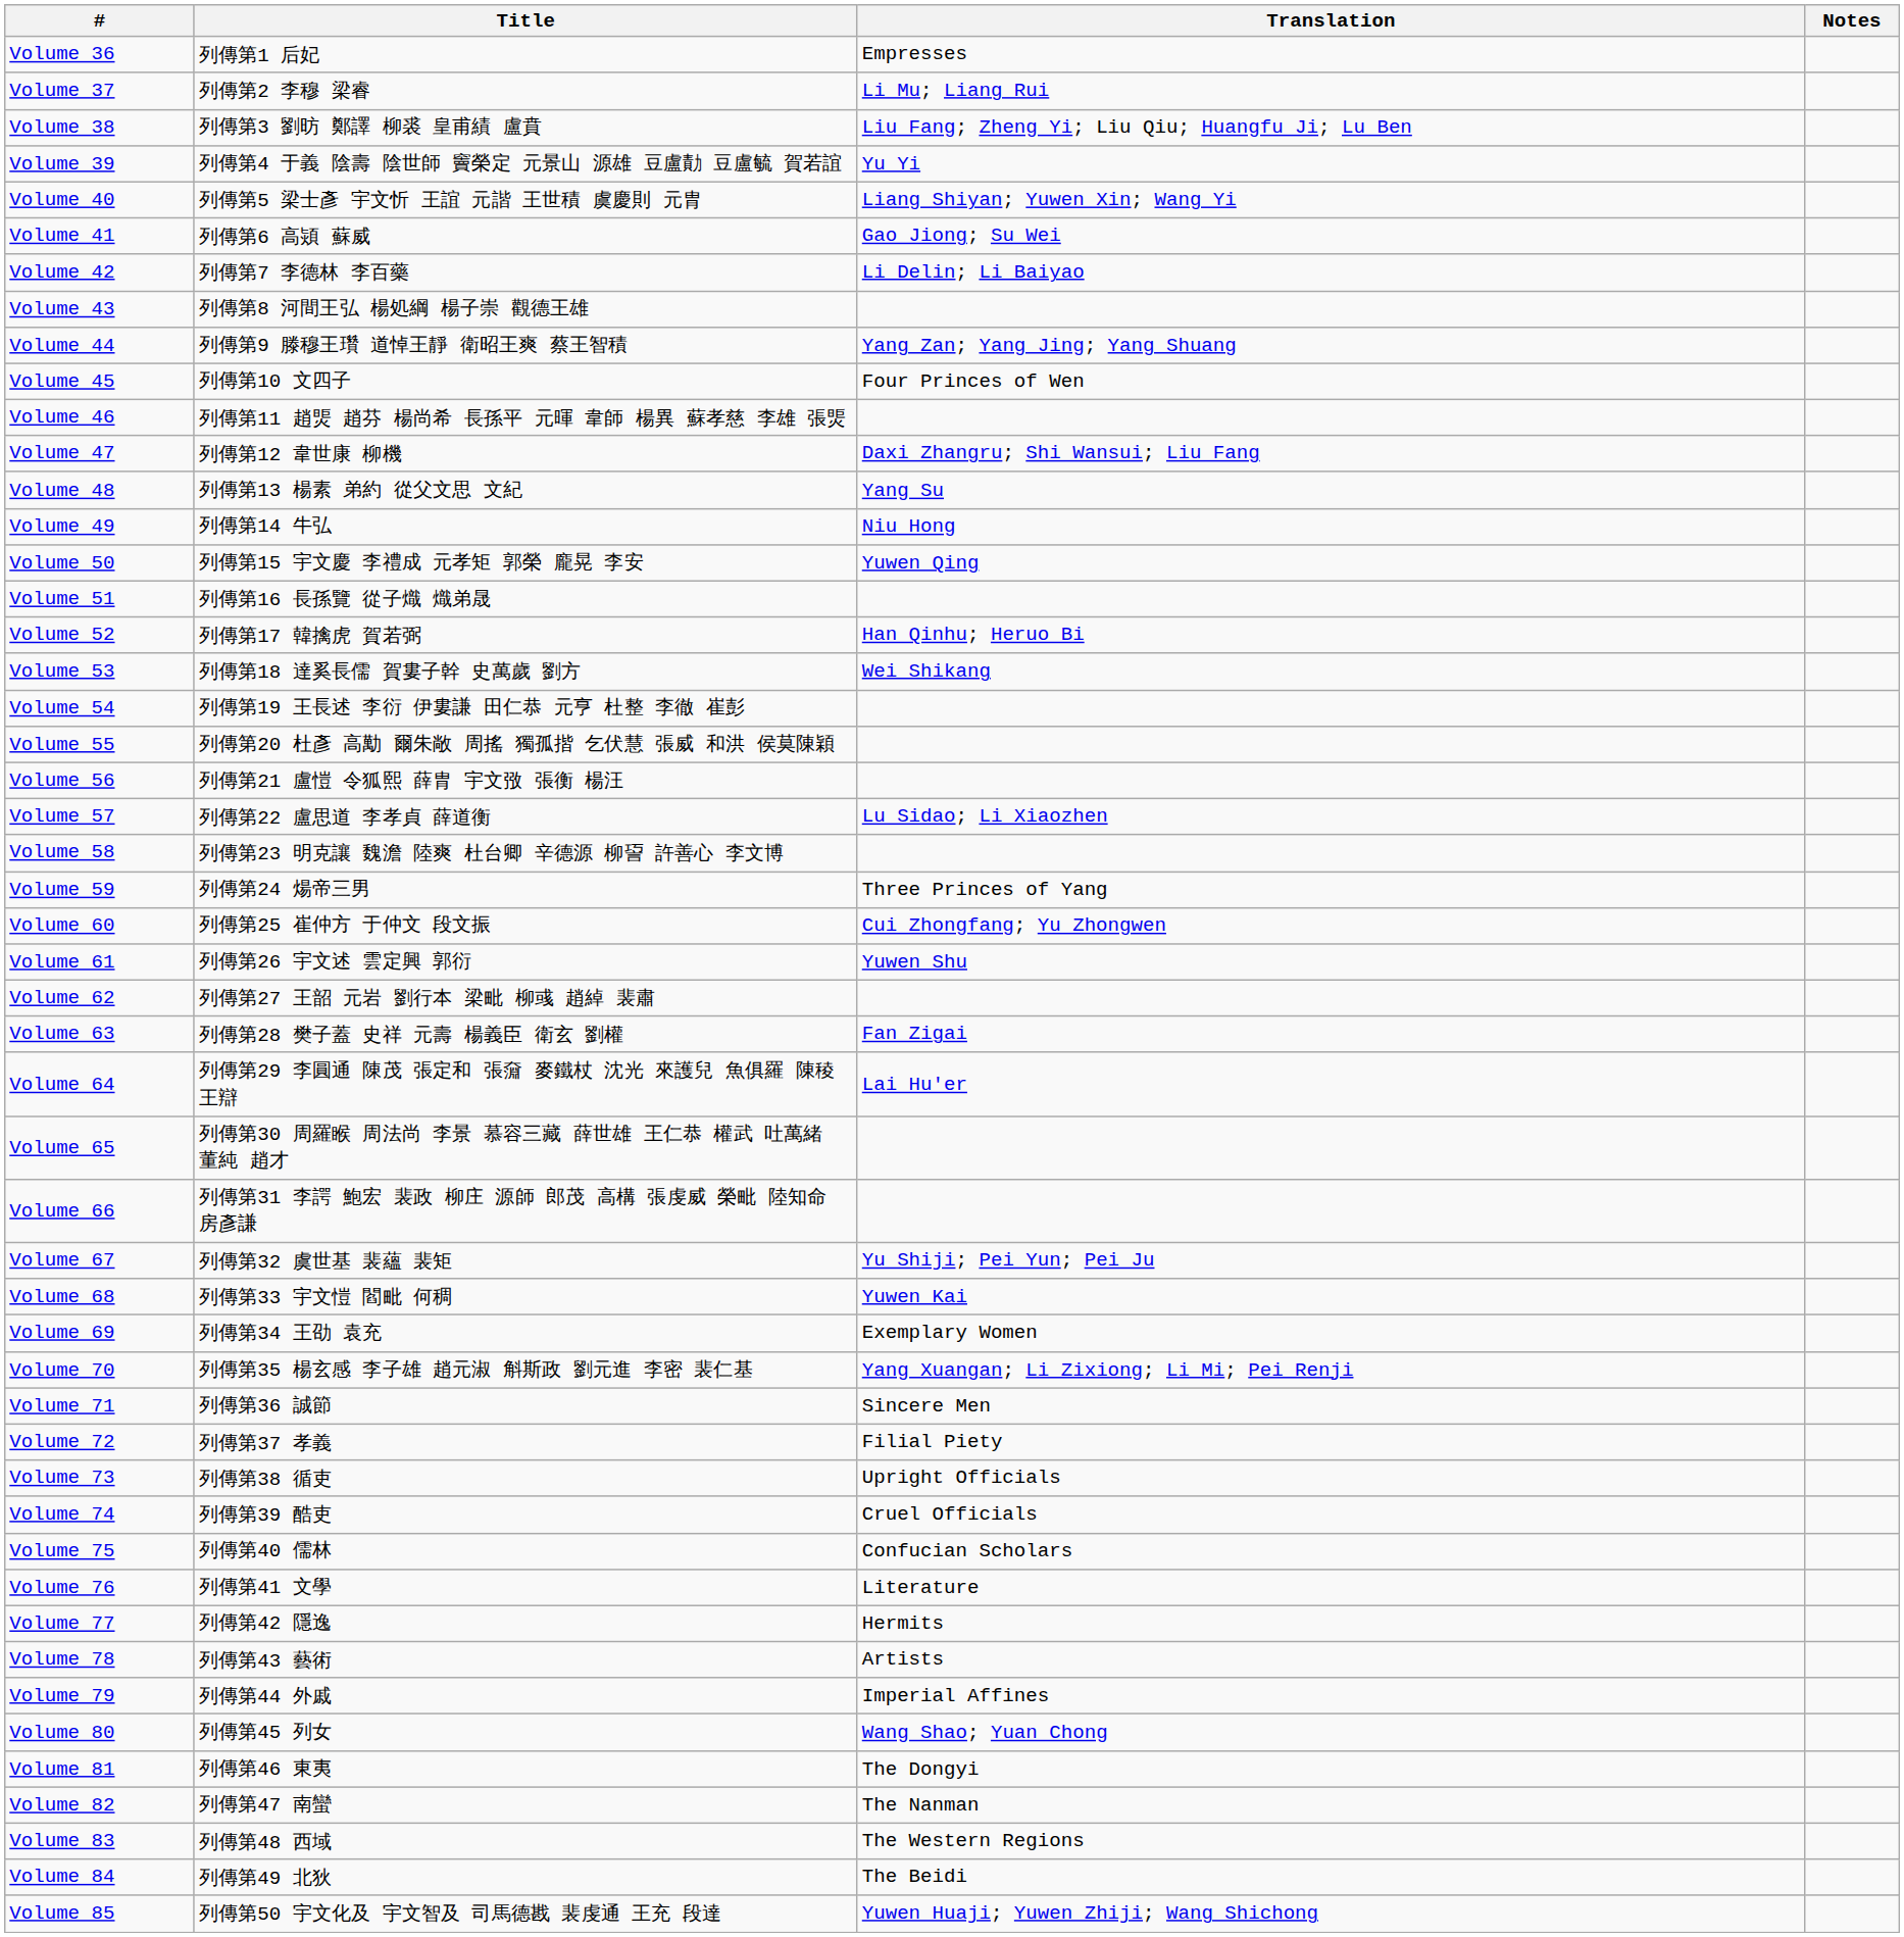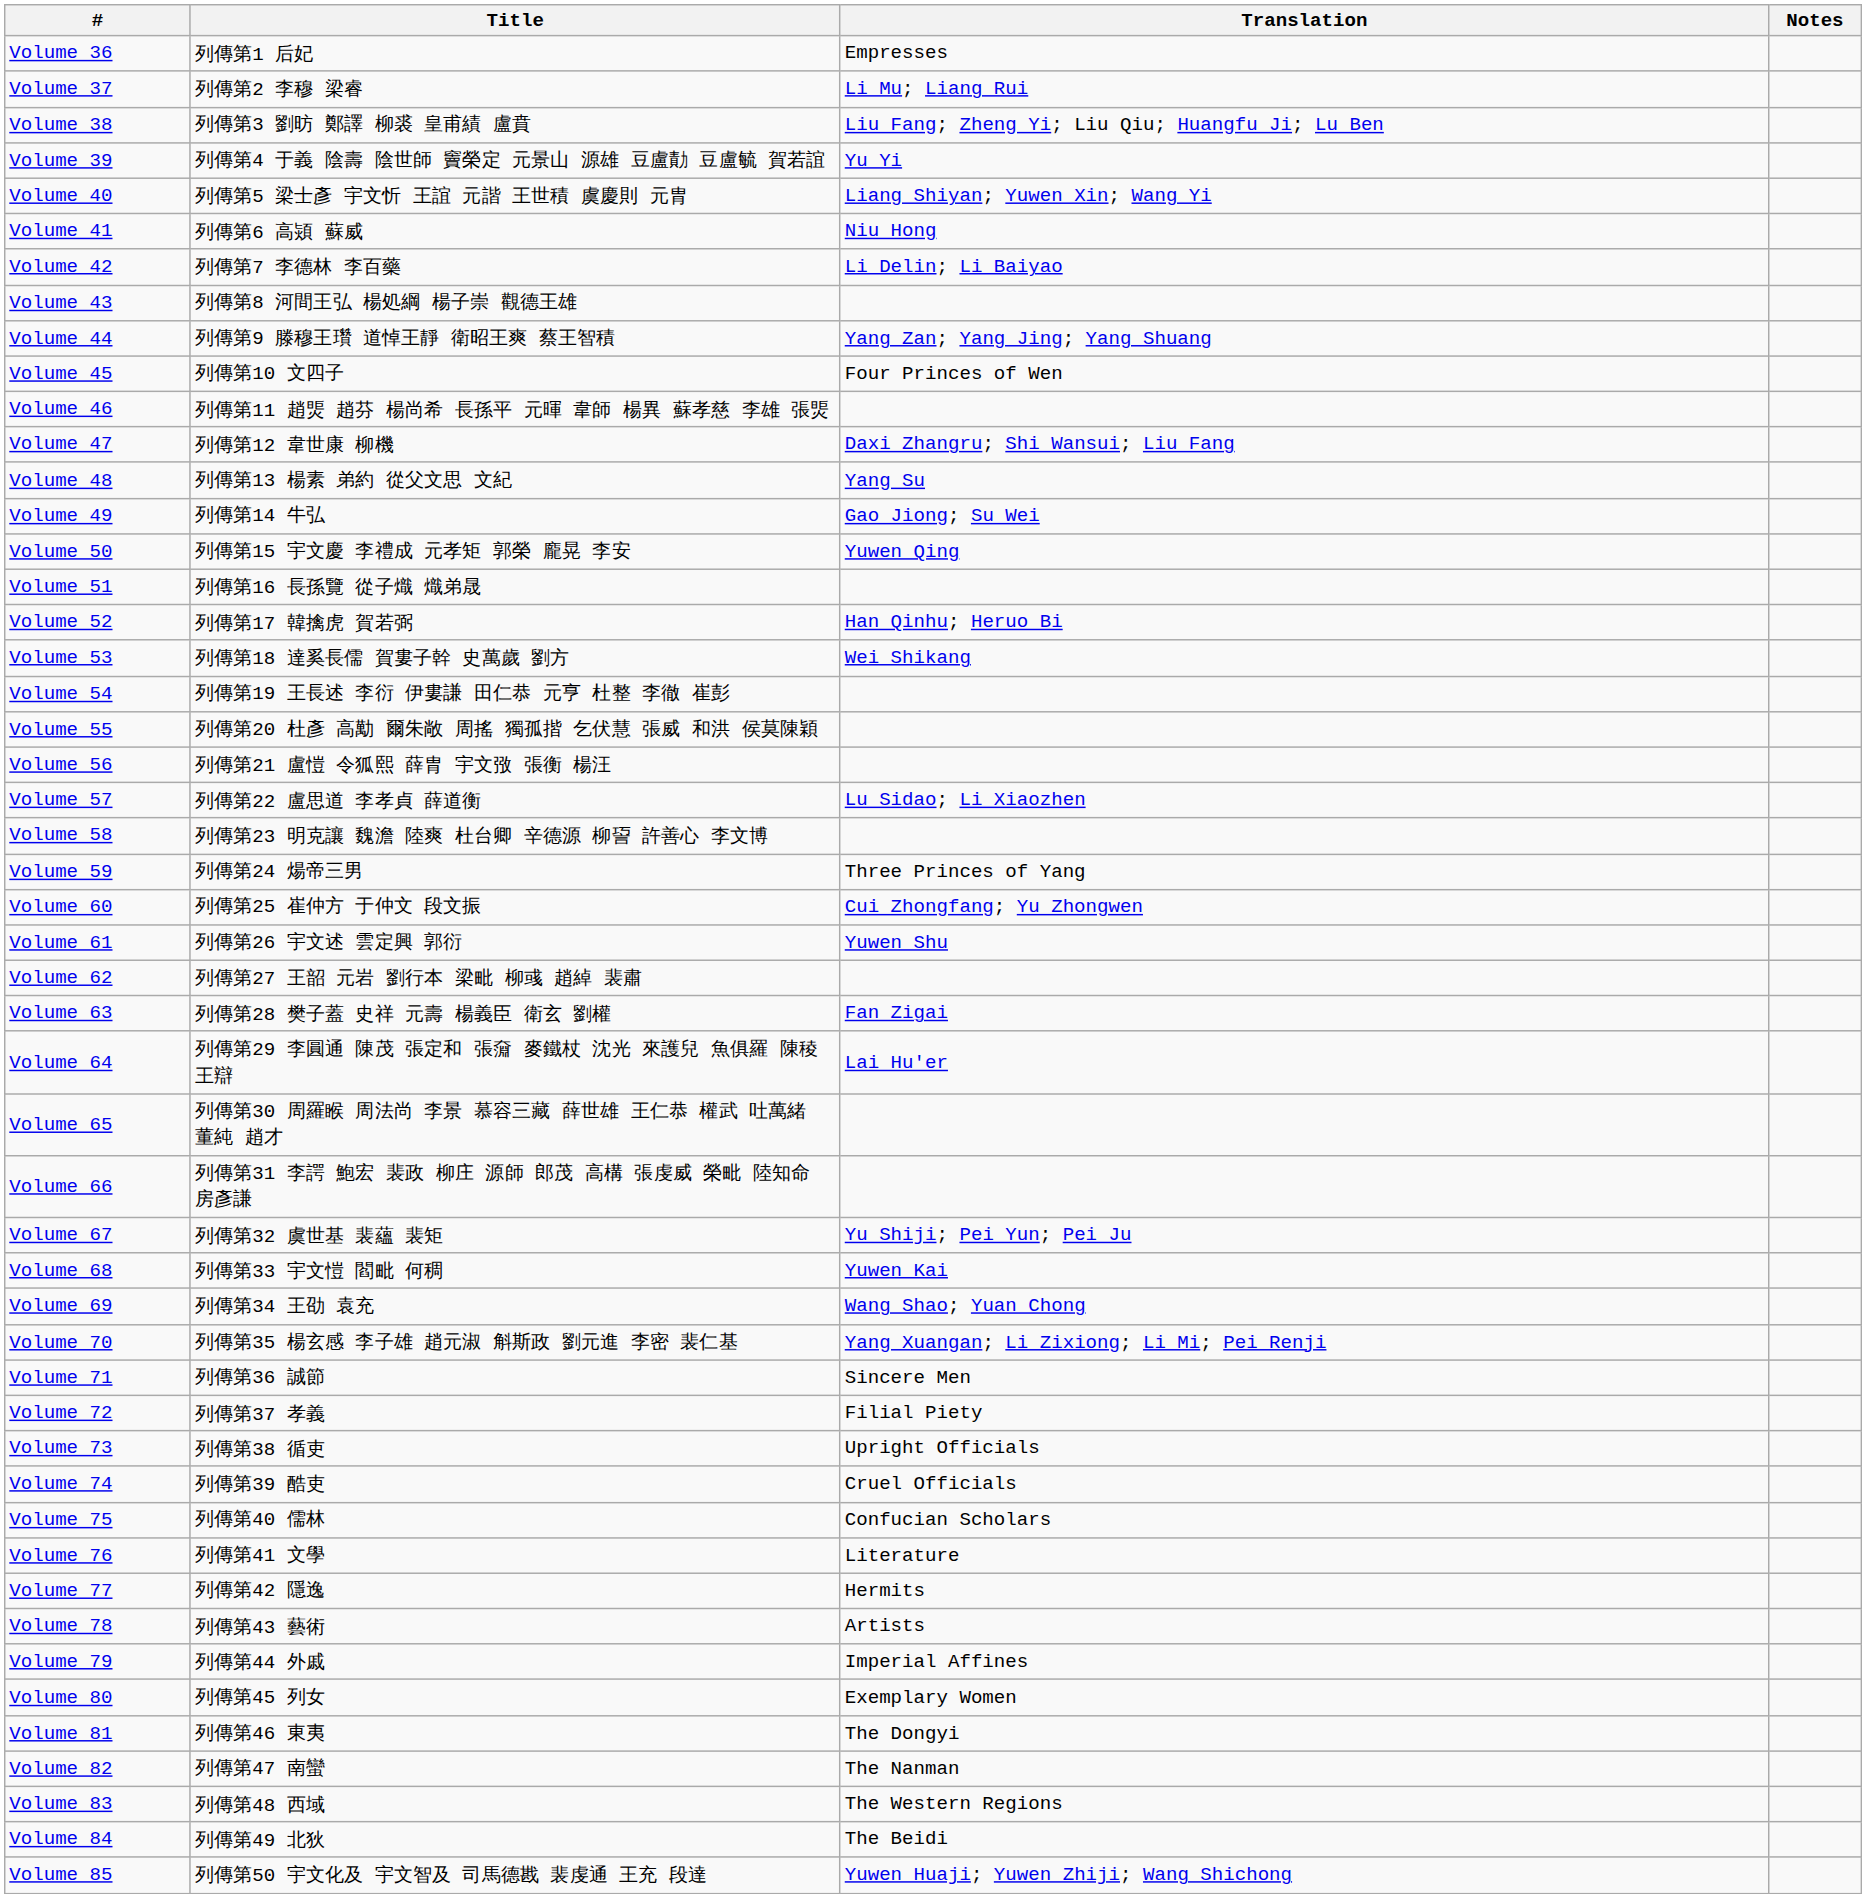Volume 41 | Translation: Gao Jiong; Su Wei -> Niu Hong
Volume 49 | Translation: Niu Hong -> Gao Jiong; Su Wei
Volume 69 | Translation: Exemplary Women -> Wang Shao; Yuan Chong
Volume 80 | Translation: Wang Shao; Yuan Chong -> Exemplary Women
